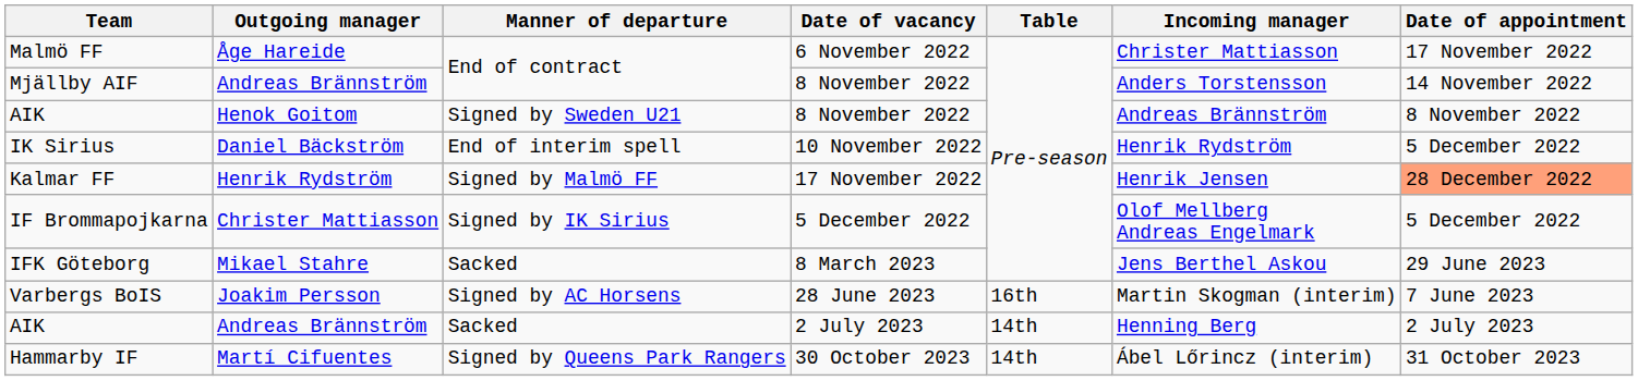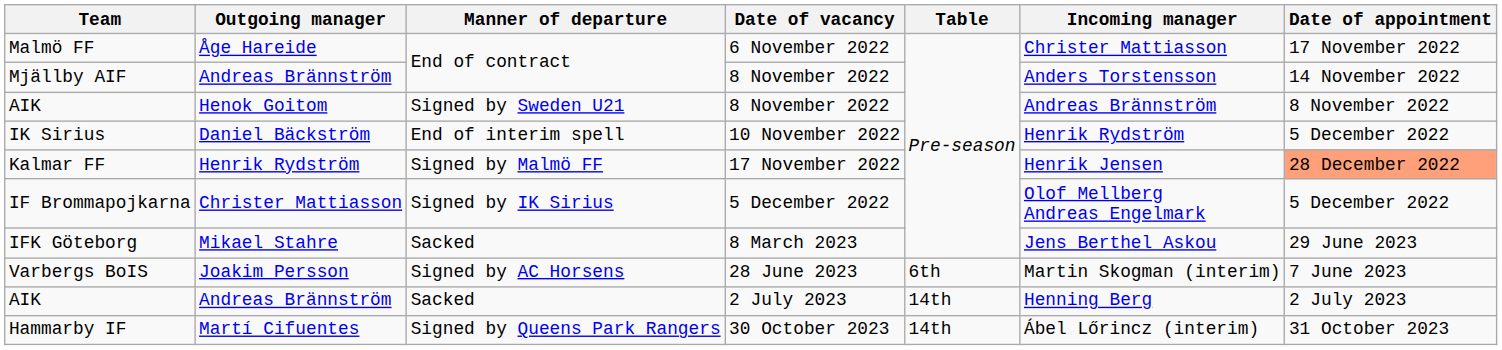Varbergs BoIS | Table: 16th -> 6th
